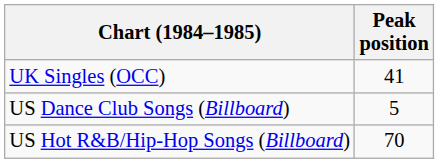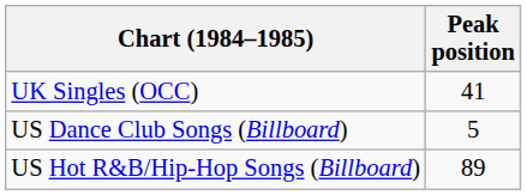US Hot R&B/Hip-Hop Songs (Billboard) | Peak position: 70 -> 89
